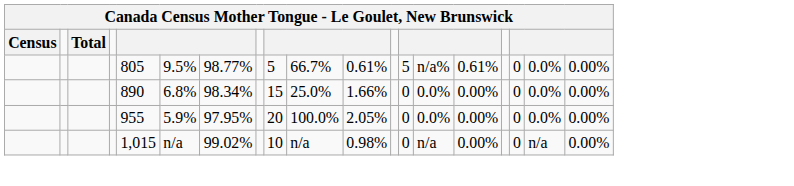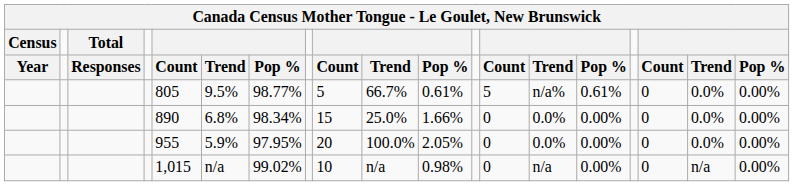+ row: Year | Responses | Count | Trend | Pop % | Count | Trend | Pop % | Count | Trend | Pop % | Count | Trend | Pop %
